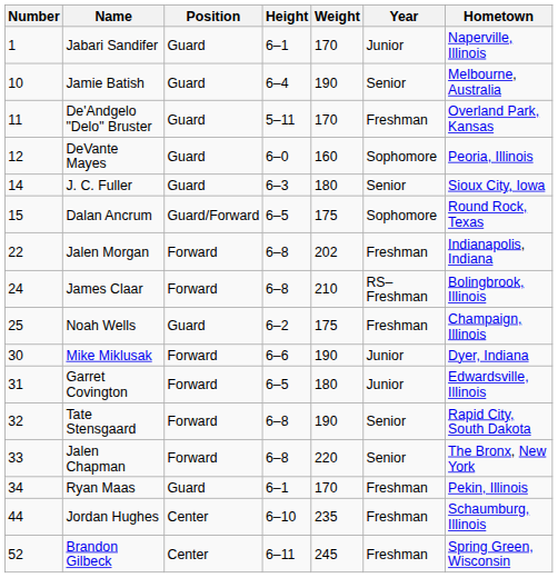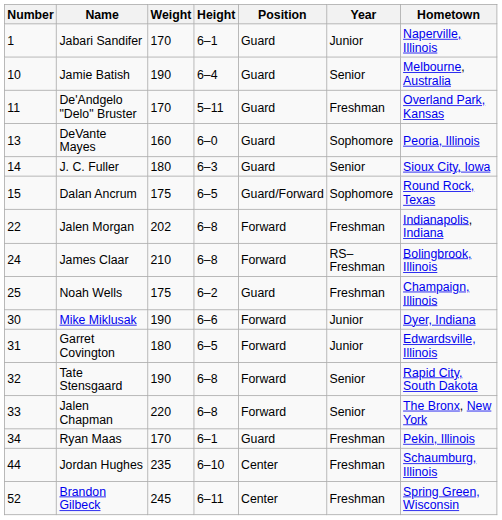columns swapped: Position <-> Weight
DeVante Mayes | Number: 12 -> 13
